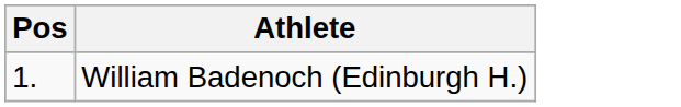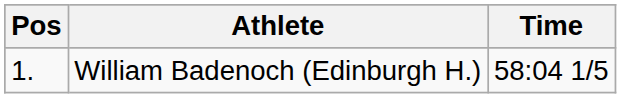+ column: Time | 58:04 1/5
